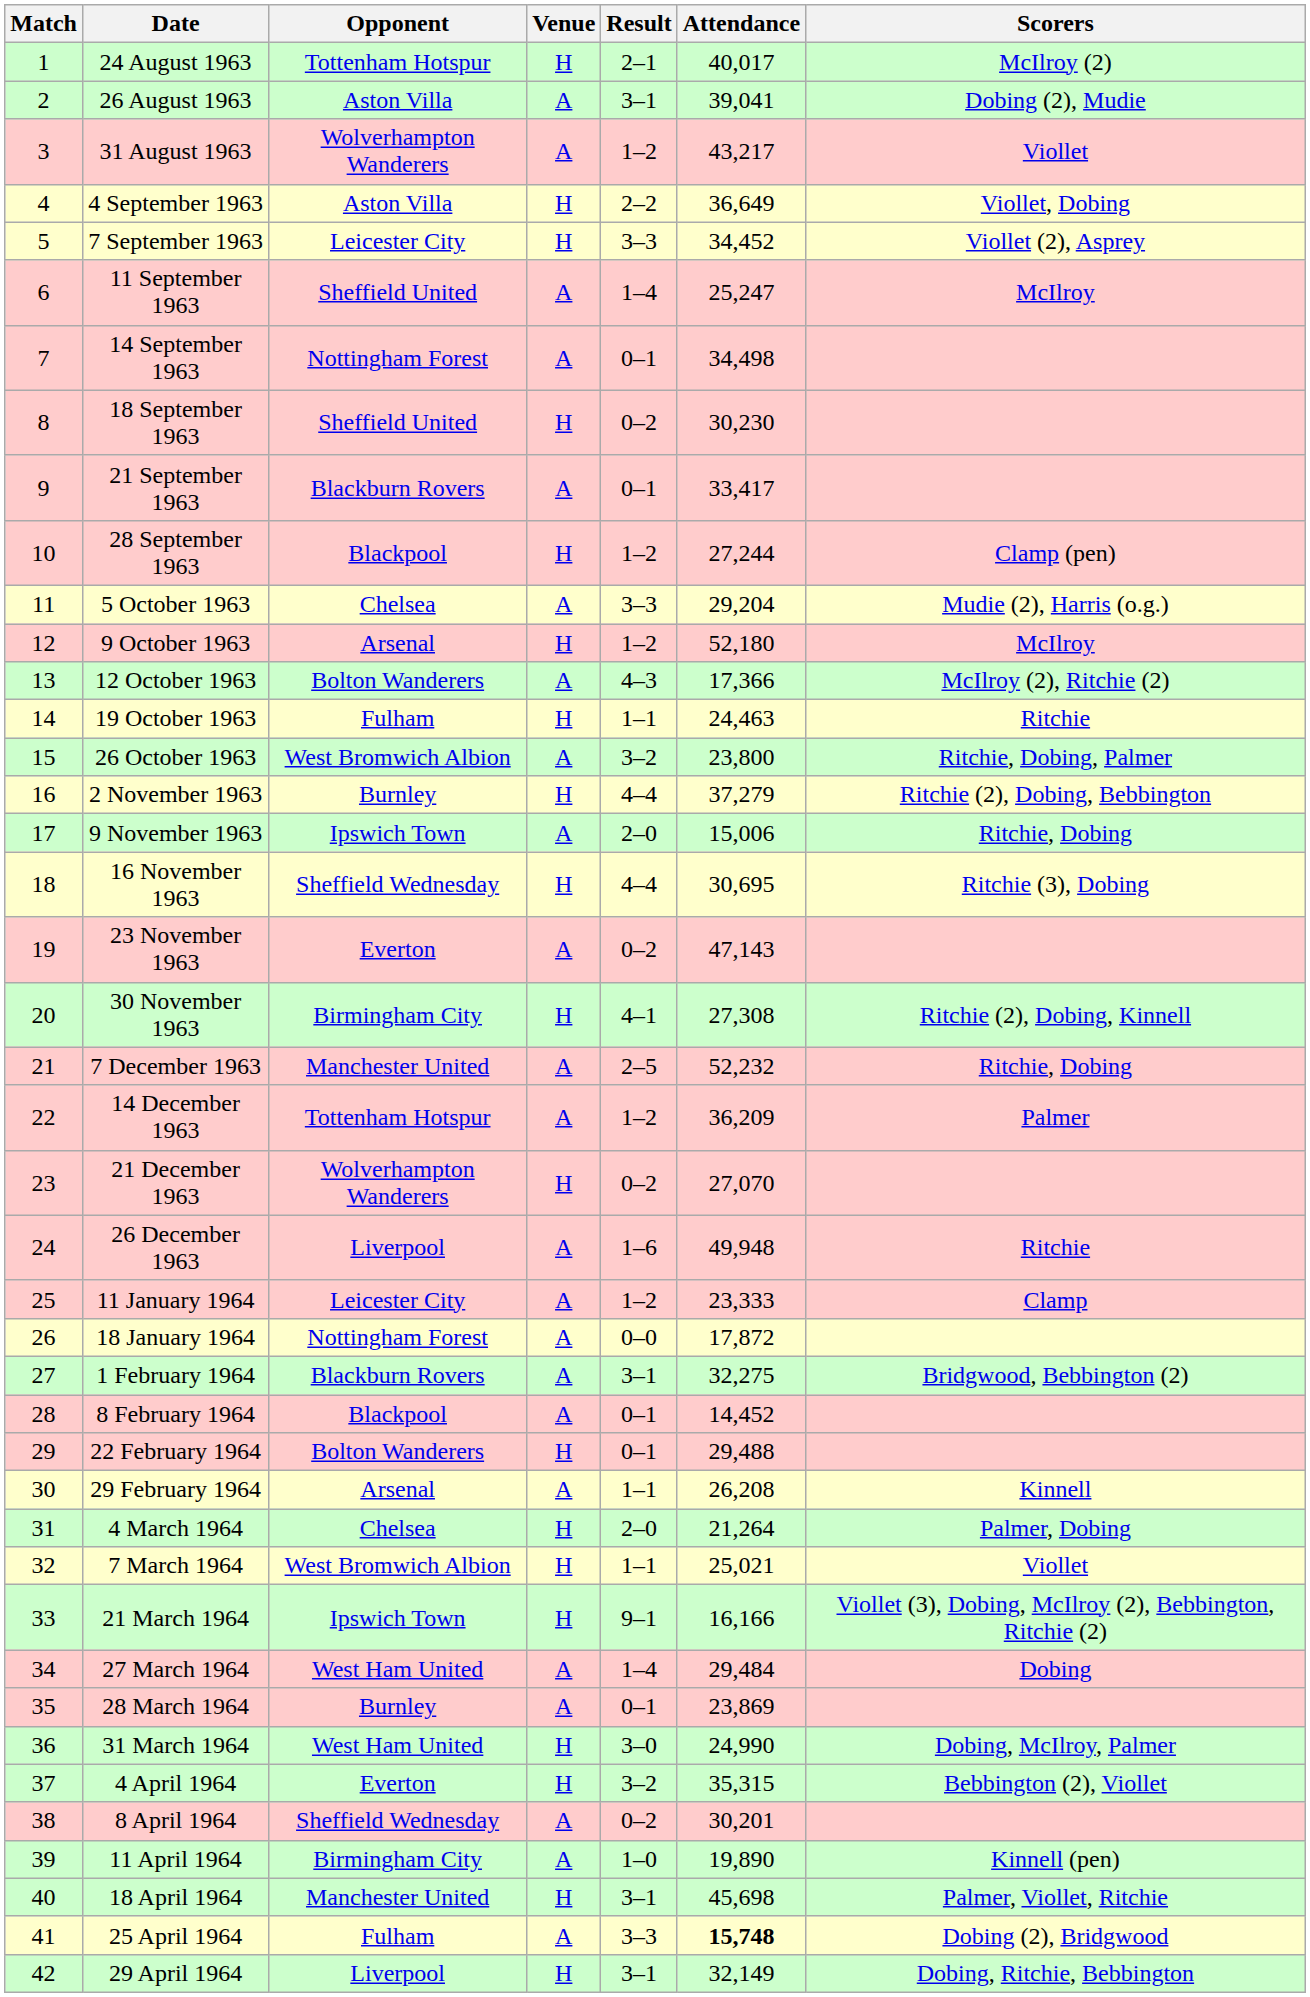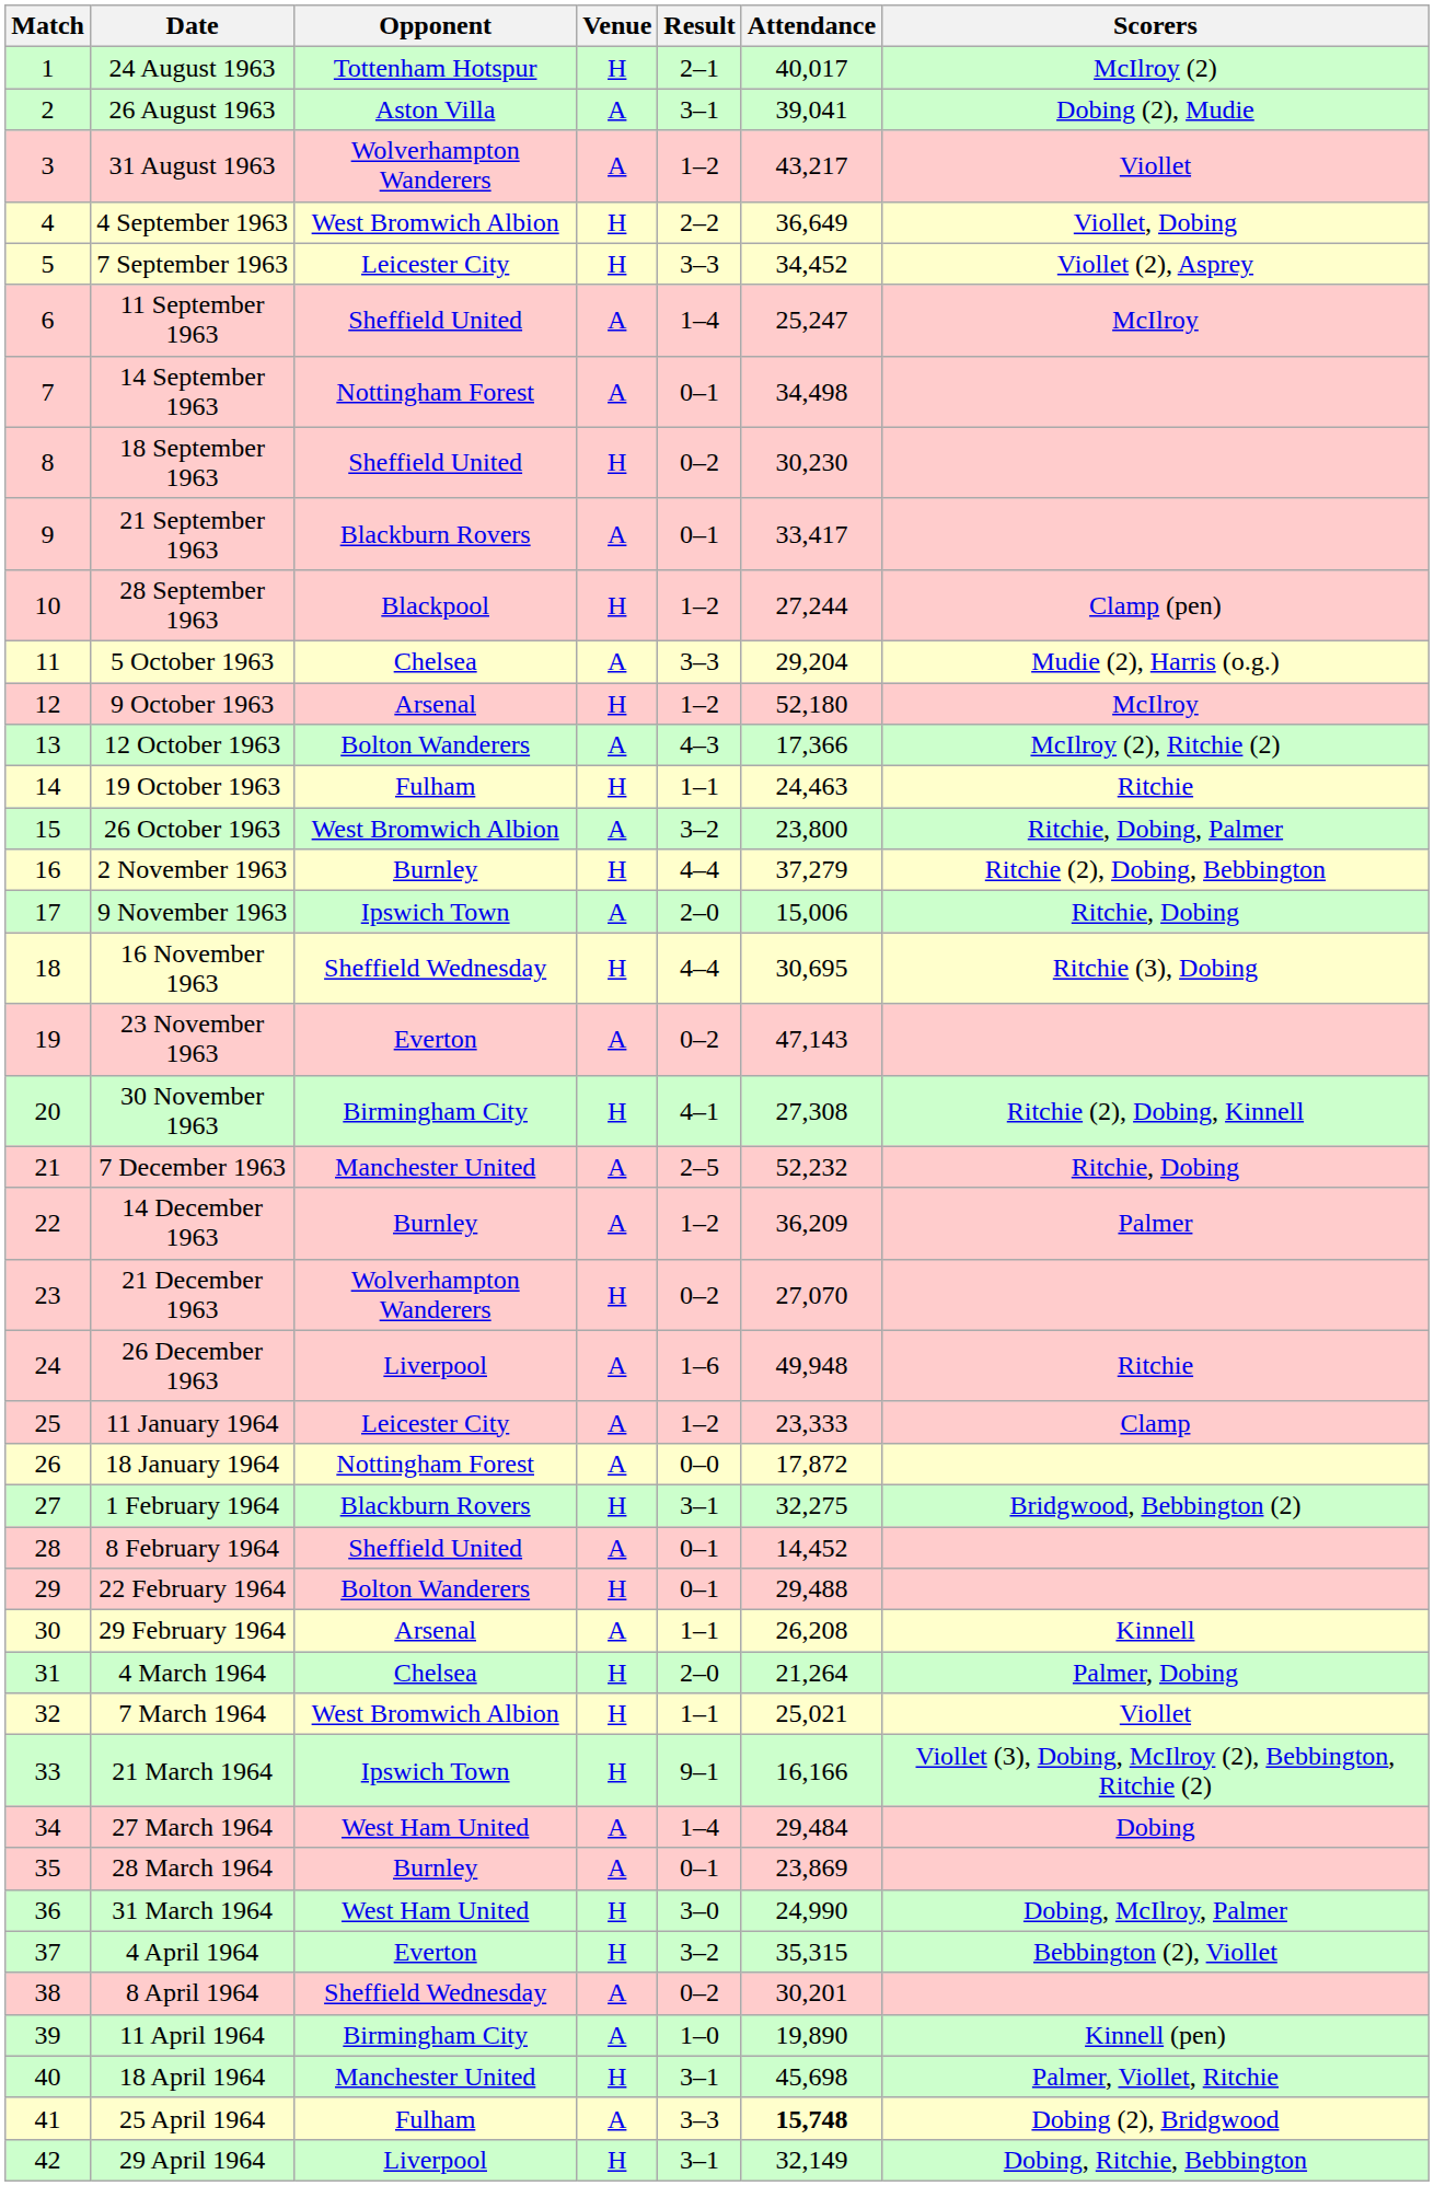4 September 1963 | Opponent: Aston Villa -> West Bromwich Albion
14 December 1963 | Opponent: Tottenham Hotspur -> Burnley
1 February 1964 | Venue: A -> H
8 February 1964 | Opponent: Blackpool -> Sheffield United
